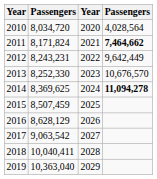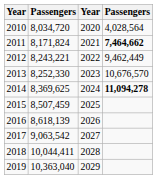2012 | column 2: 8,243,231 -> 8,243,221
2012 | column 4: 9,642,449 -> 9,462,449
2016 | column 2: 8,628,129 -> 8,618,139
2018 | column 2: 10,040,411 -> 10,044,411
